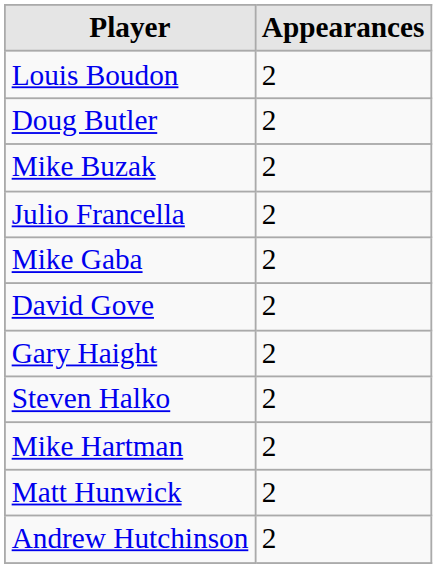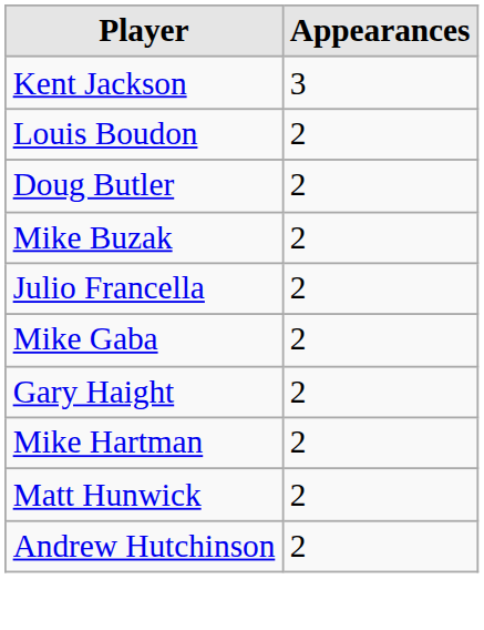+ row: Kent Jackson | 3
- row: David Gove | 2
- row: Steven Halko | 2
